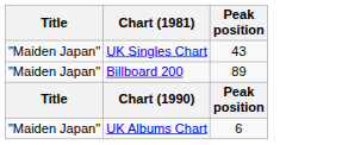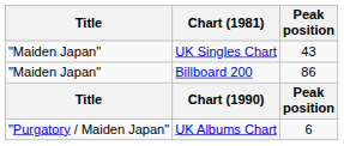Billboard 200 | Peak position: 89 -> 86
UK Albums Chart | Title: "Maiden Japan" -> "Purgatory / Maiden Japan"
